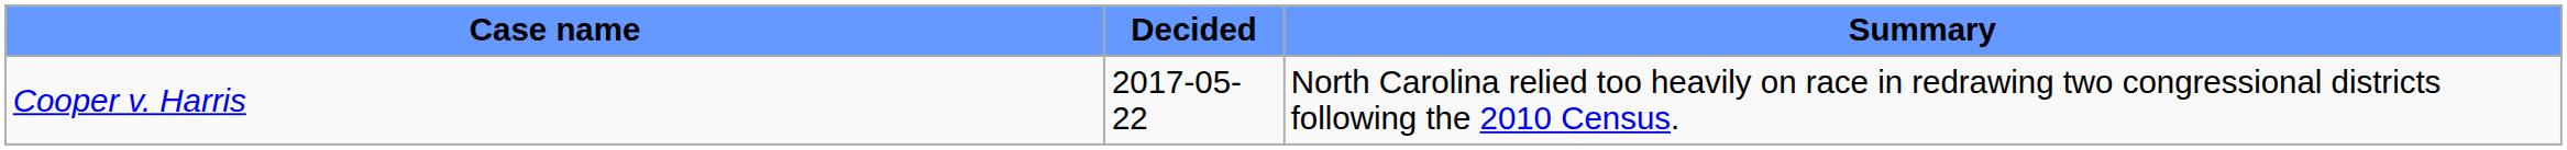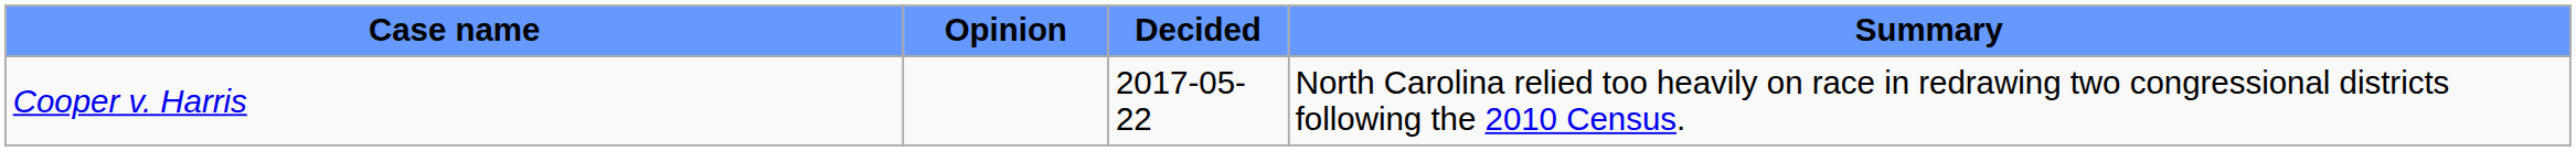+ column: Opinion
